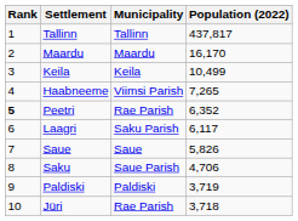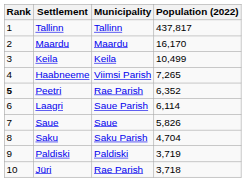Laagri | Municipality: Saku Parish -> Saue Parish
Laagri | Population (2022): 6,117 -> 6,114
Saku | Municipality: Saue Parish -> Saku Parish
Saku | Population (2022): 4,706 -> 4,704
